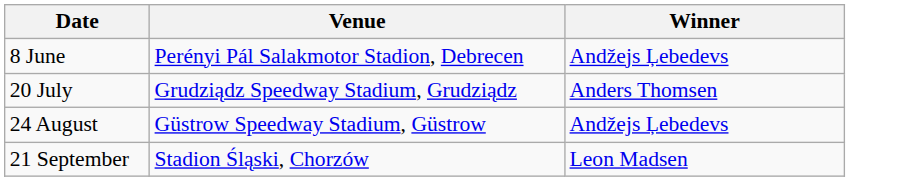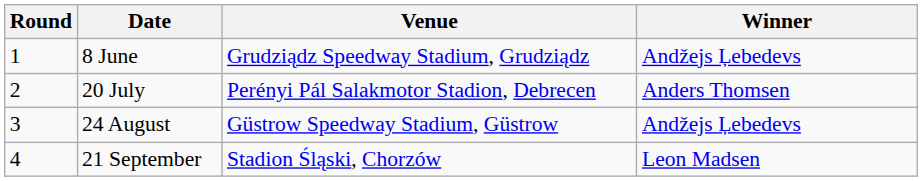+ column: Round | 1 | 2 | 3 | 4
8 June | Venue: Perényi Pál Salakmotor Stadion, Debrecen -> Grudziądz Speedway Stadium, Grudziądz
20 July | Venue: Grudziądz Speedway Stadium, Grudziądz -> Perényi Pál Salakmotor Stadion, Debrecen
